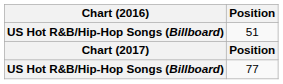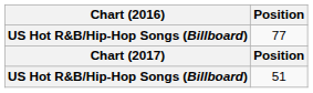rows swapped: 51 <-> 77
